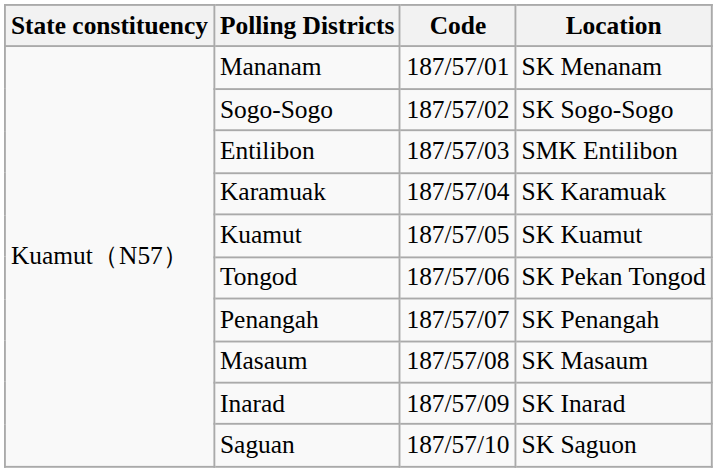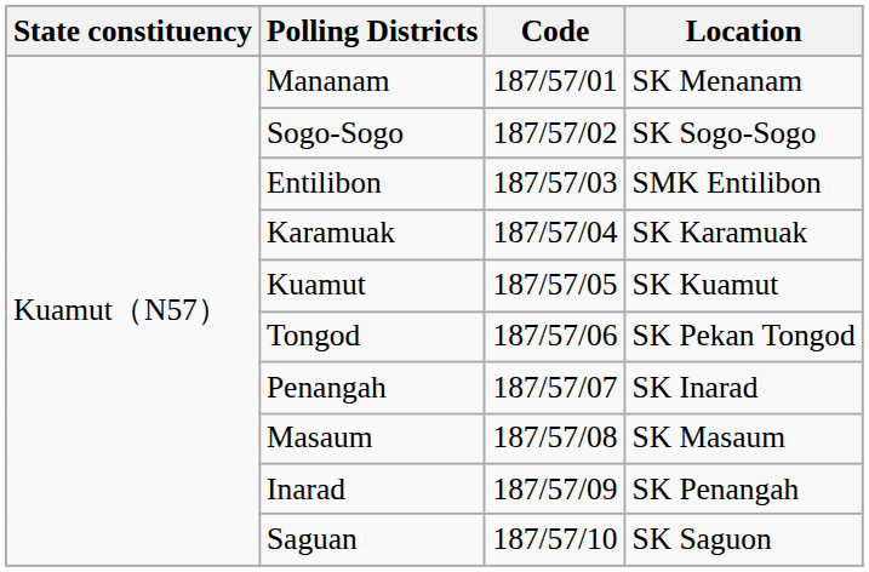Penangah | Location: SK Penangah -> SK Inarad
Inarad | Location: SK Inarad -> SK Penangah
